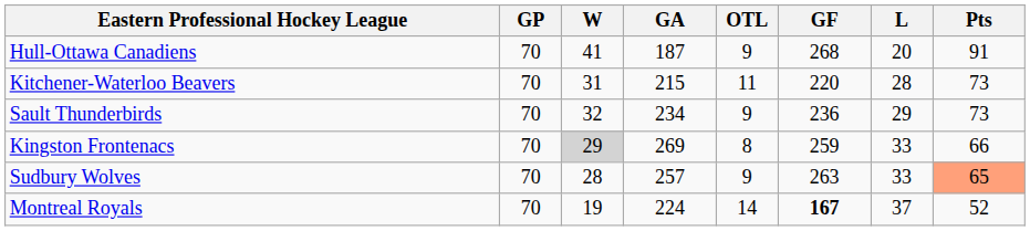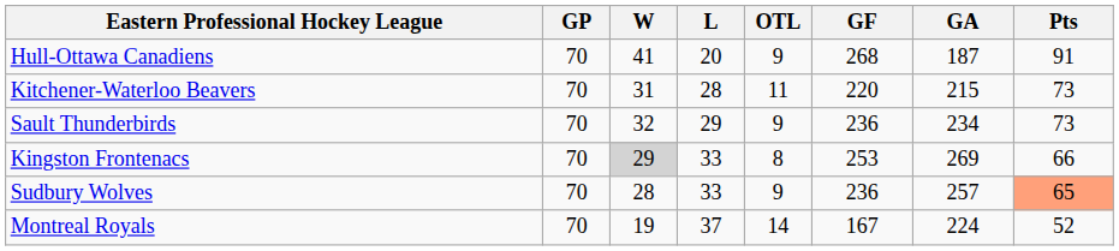columns swapped: L <-> GA
Kingston Frontenacs | GF: 259 -> 253
Sudbury Wolves | GF: 263 -> 236
Montreal Royals | GF: bold -> normal
